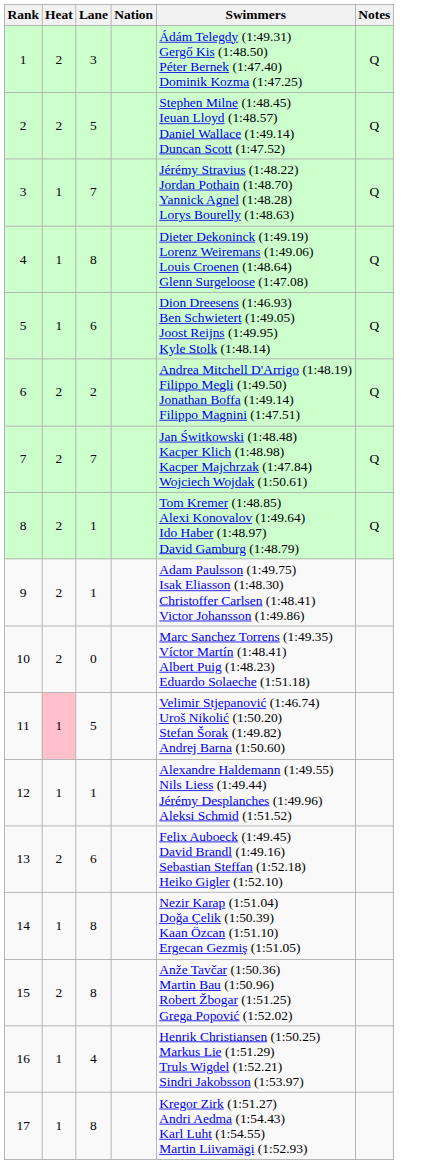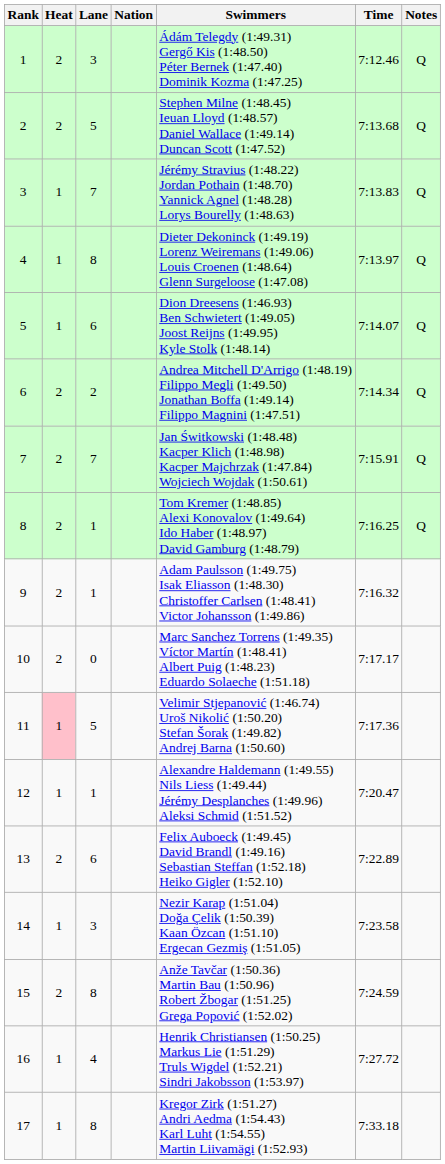+ column: Time | 7:12.46 | 7:13.68 | 7:13.83 | 7:13.97 | 7:14.07 | 7:14.34 | 7:15.91 | 7:16.25 | 7:16.32 | 7:17.17 | 7:17.36 | 7:20.47 | 7:22.89 | 7:23.58 | 7:24.59 | 7:27.72 | 7:33.18
14 | Lane: 8 -> 3
